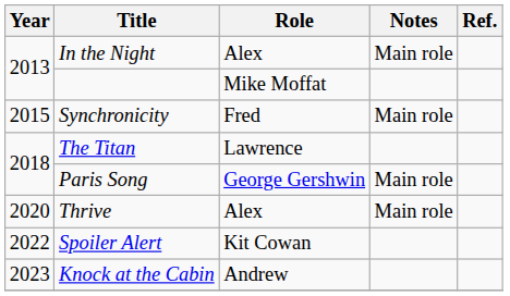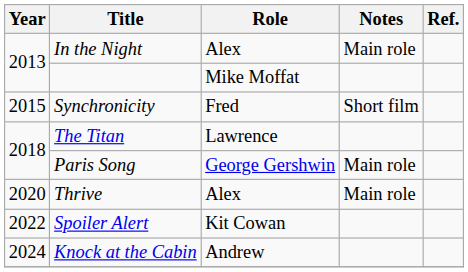Synchronicity | Notes: Main role -> Short film
Knock at the Cabin | Year: 2023 -> 2024
